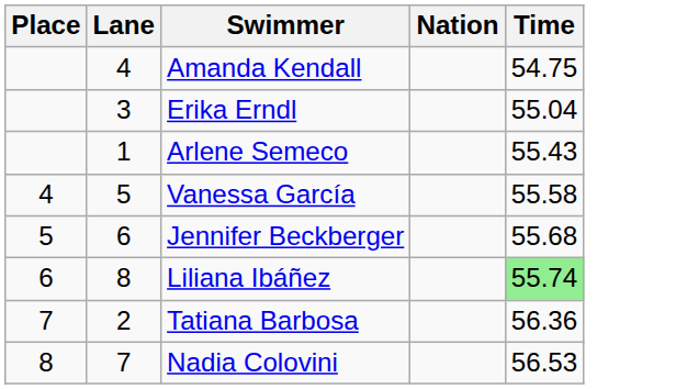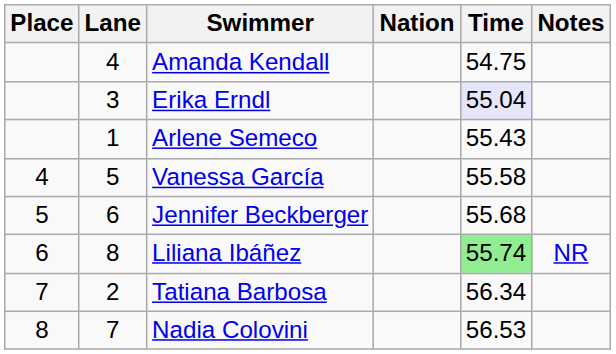+ column: Notes | NR
Erika Erndl | Time: no background -> lavender background
Tatiana Barbosa | Time: 56.36 -> 56.34
